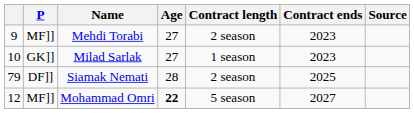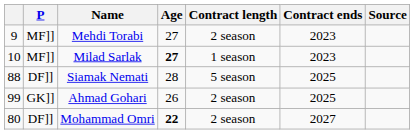Milad Sarlak | P: GK]] -> MF]]
Milad Sarlak | Age: normal -> bold
Siamak Nemati | column 1: 79 -> 88
Siamak Nemati | Contract length: 2 season -> 5 season
+ row: 99 | GK]] | Ahmad Gohari | 26 | 2 season | 2025
Mohammad Omri | column 1: 12 -> 80
Mohammad Omri | P: MF]] -> DF]]
Mohammad Omri | Contract length: 5 season -> 2 season
